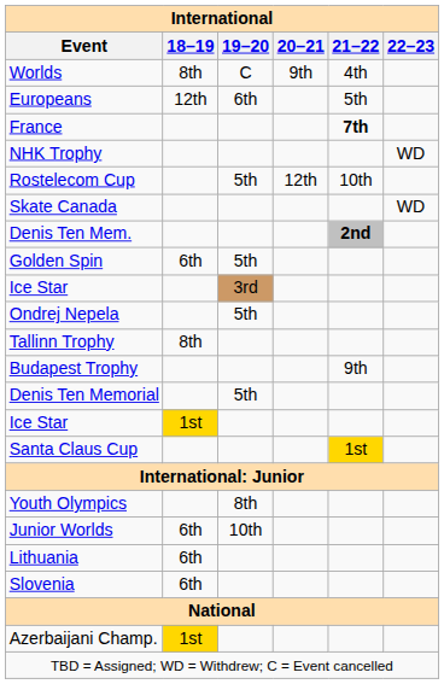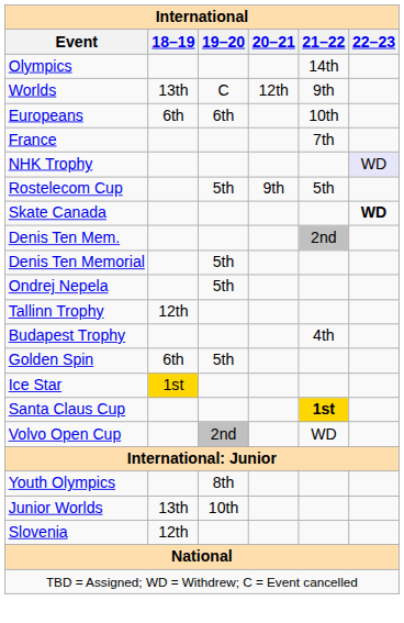+ row: Olympics | 14th
Worlds | 18–19: 8th -> 13th
Worlds | 20–21: 9th -> 12th
Worlds | 21–22: 4th -> 9th
Europeans | 18–19: 12th -> 6th
Europeans | 21–22: 5th -> 10th
France | 21–22: bold -> normal
NHK Trophy | 22–23: no background -> lavender background
Rostelecom Cup | 20–21: 12th -> 9th
Rostelecom Cup | 21–22: 10th -> 5th
Skate Canada | 22–23: normal -> bold
Denis Ten Mem. | 21–22: bold -> normal
rows swapped: Golden Spin <-> Denis Ten Memorial
- row: Ice Star | 3rd
Tallinn Trophy | 18–19: 8th -> 12th
Budapest Trophy | 21–22: 9th -> 4th
Santa Claus Cup | 21–22: normal -> bold
+ row: Volvo Open Cup | 2nd | WD
Junior Worlds | 18–19: 6th -> 13th
- row: Lithuania | 6th
Slovenia | 18–19: 6th -> 12th
- row: Azerbaijani Champ. | 1st
